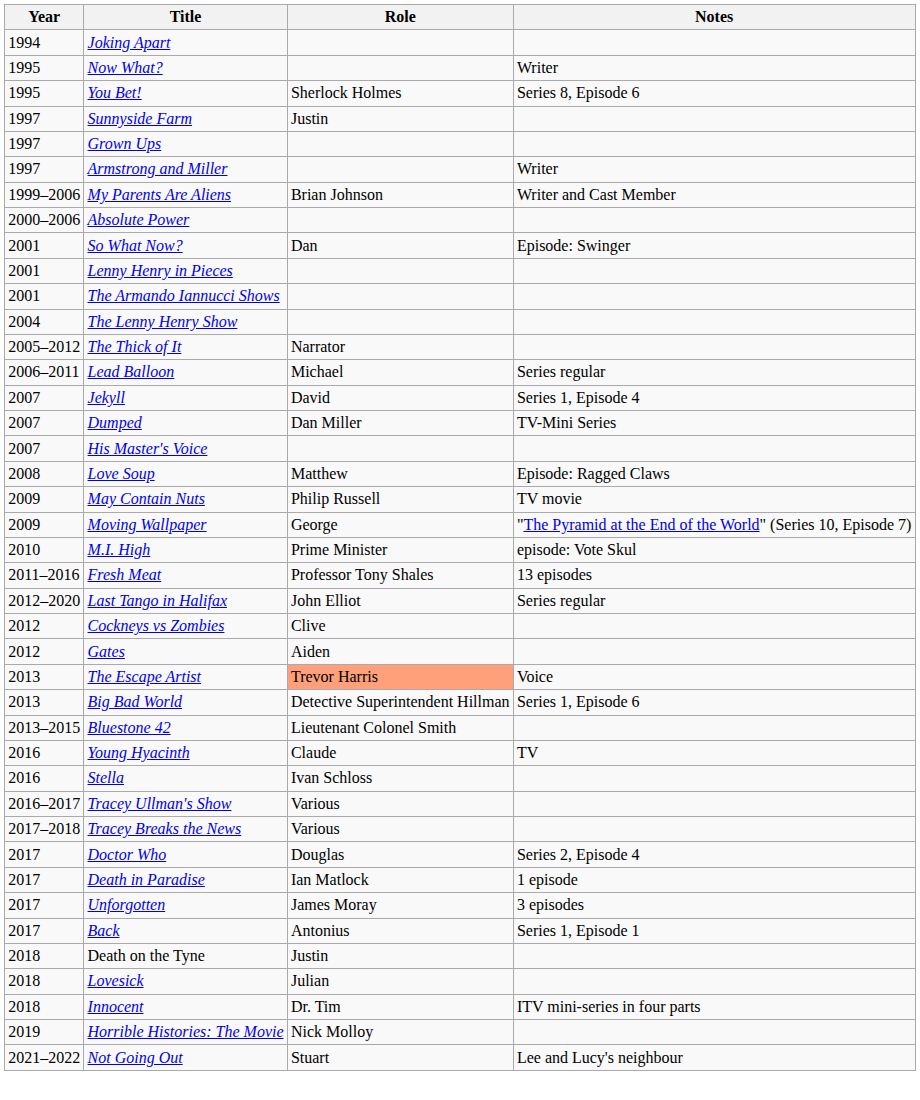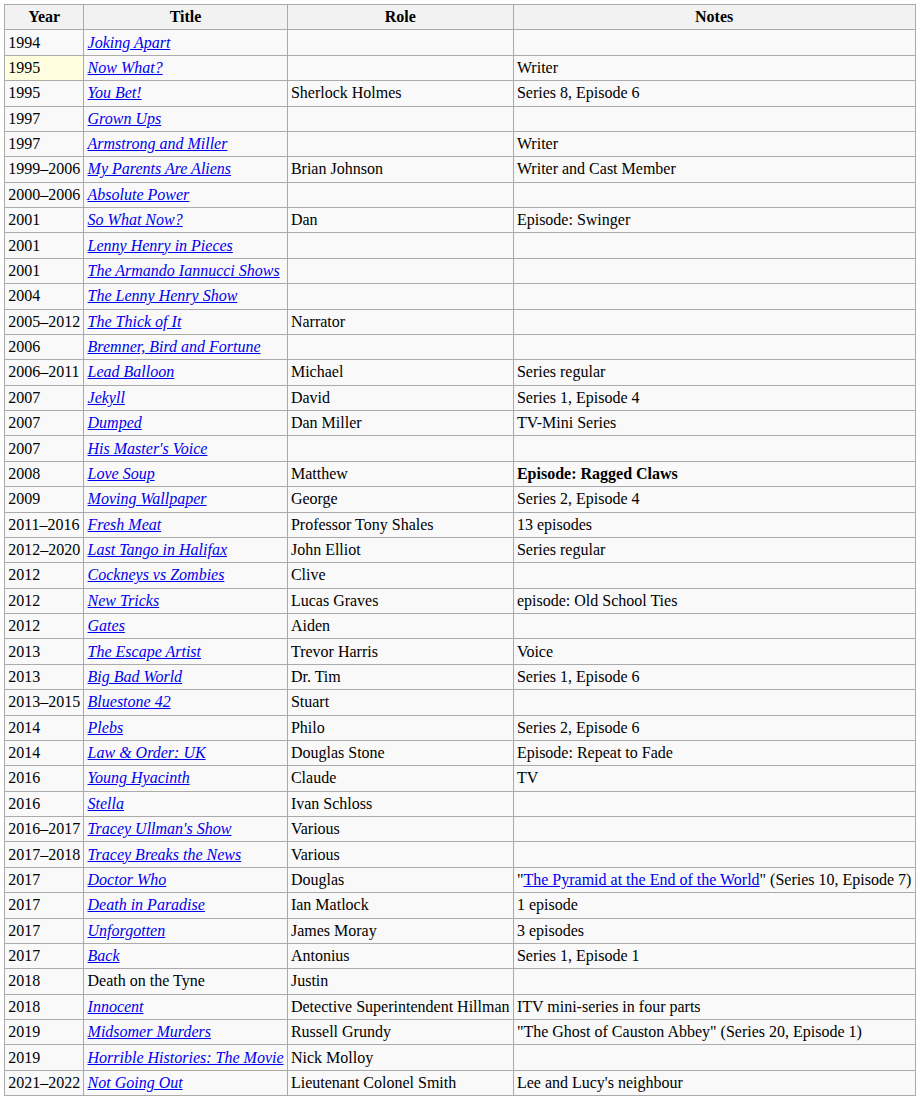Now What? | Year: no background -> lightyellow background
- row: 1997 | Sunnyside Farm | Justin
+ row: 2006 | Bremner, Bird and Fortune
Love Soup | Notes: normal -> bold
- row: 2009 | May Contain Nuts | Philip Russell | TV movie
Moving Wallpaper | Notes: "The Pyramid at the End of the World" (Series 10, Episode 7) -> Series 2, Episode 4
- row: 2010 | M.I. High | Prime Minister | episode: Vote Skul
+ row: 2012 | New Tricks | Lucas Graves | episode: Old School Ties
The Escape Artist | Role: lightsalmon background -> no background
Big Bad World | Role: Detective Superintendent Hillman -> Dr. Tim
Bluestone 42 | Role: Lieutenant Colonel Smith -> Stuart
+ row: 2014 | Plebs | Philo | Series 2, Episode 6
+ row: 2014 | Law & Order: UK | Douglas Stone | Episode: Repeat to Fade
Doctor Who | Notes: Series 2, Episode 4 -> "The Pyramid at the End of the World" (Series 10, Episode 7)
- row: 2018 | Lovesick | Julian
Innocent | Role: Dr. Tim -> Detective Superintendent Hillman
+ row: 2019 | Midsomer Murders | Russell Grundy | "The Ghost of Causton Abbey" (Series 20, Episode 1)
Not Going Out | Role: Stuart -> Lieutenant Colonel Smith
